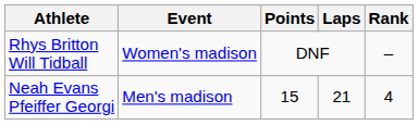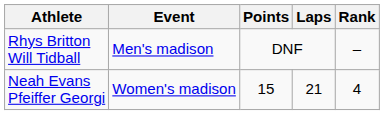Rhys Britton Will Tidball | Event: Women's madison -> Men's madison
Neah Evans Pfeiffer Georgi | Event: Men's madison -> Women's madison
